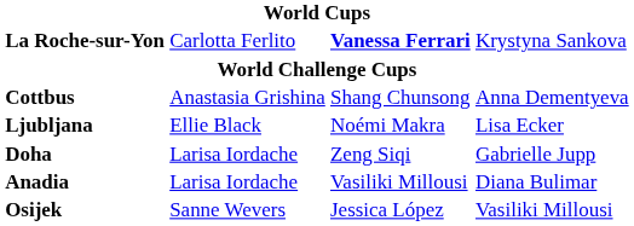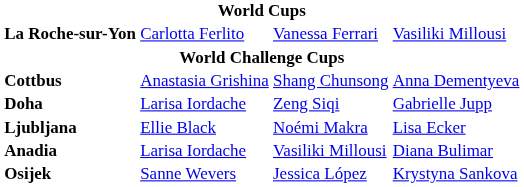La Roche-sur-Yon | column 3: bold -> normal
La Roche-sur-Yon | column 4: Krystyna Sankova -> Vasiliki Millousi
rows swapped: Doha <-> Ljubljana
Osijek | column 4: Vasiliki Millousi -> Krystyna Sankova
